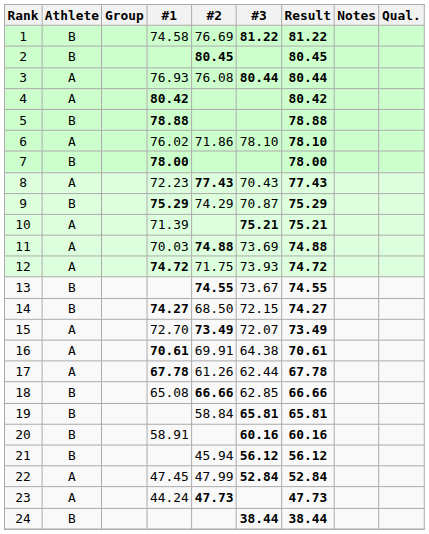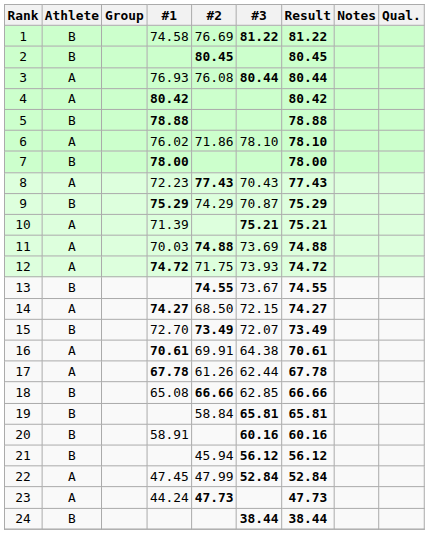14 | Athlete: B -> A
15 | Athlete: A -> B
